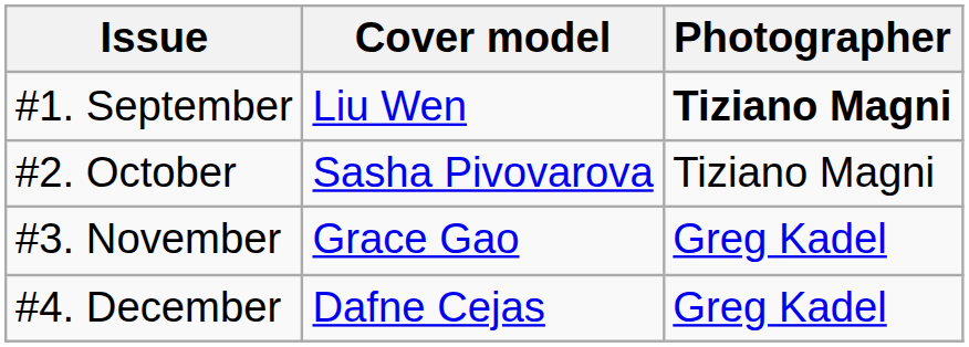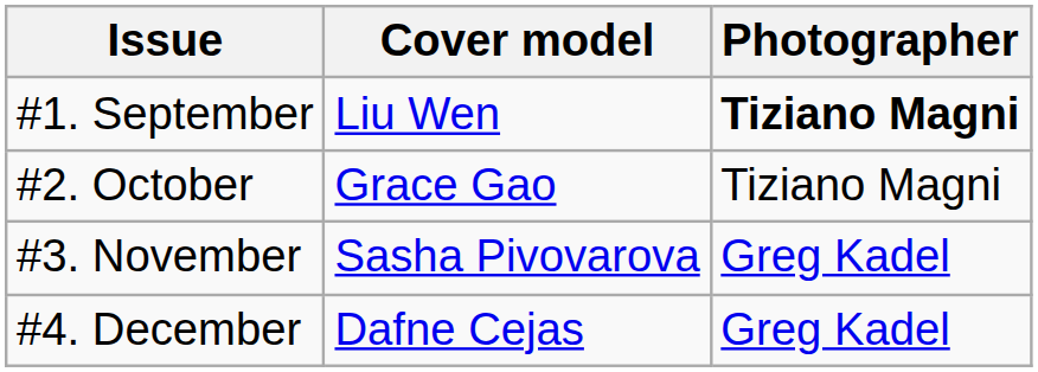#2. October | Cover model: Sasha Pivovarova -> Grace Gao
#3. November | Cover model: Grace Gao -> Sasha Pivovarova
